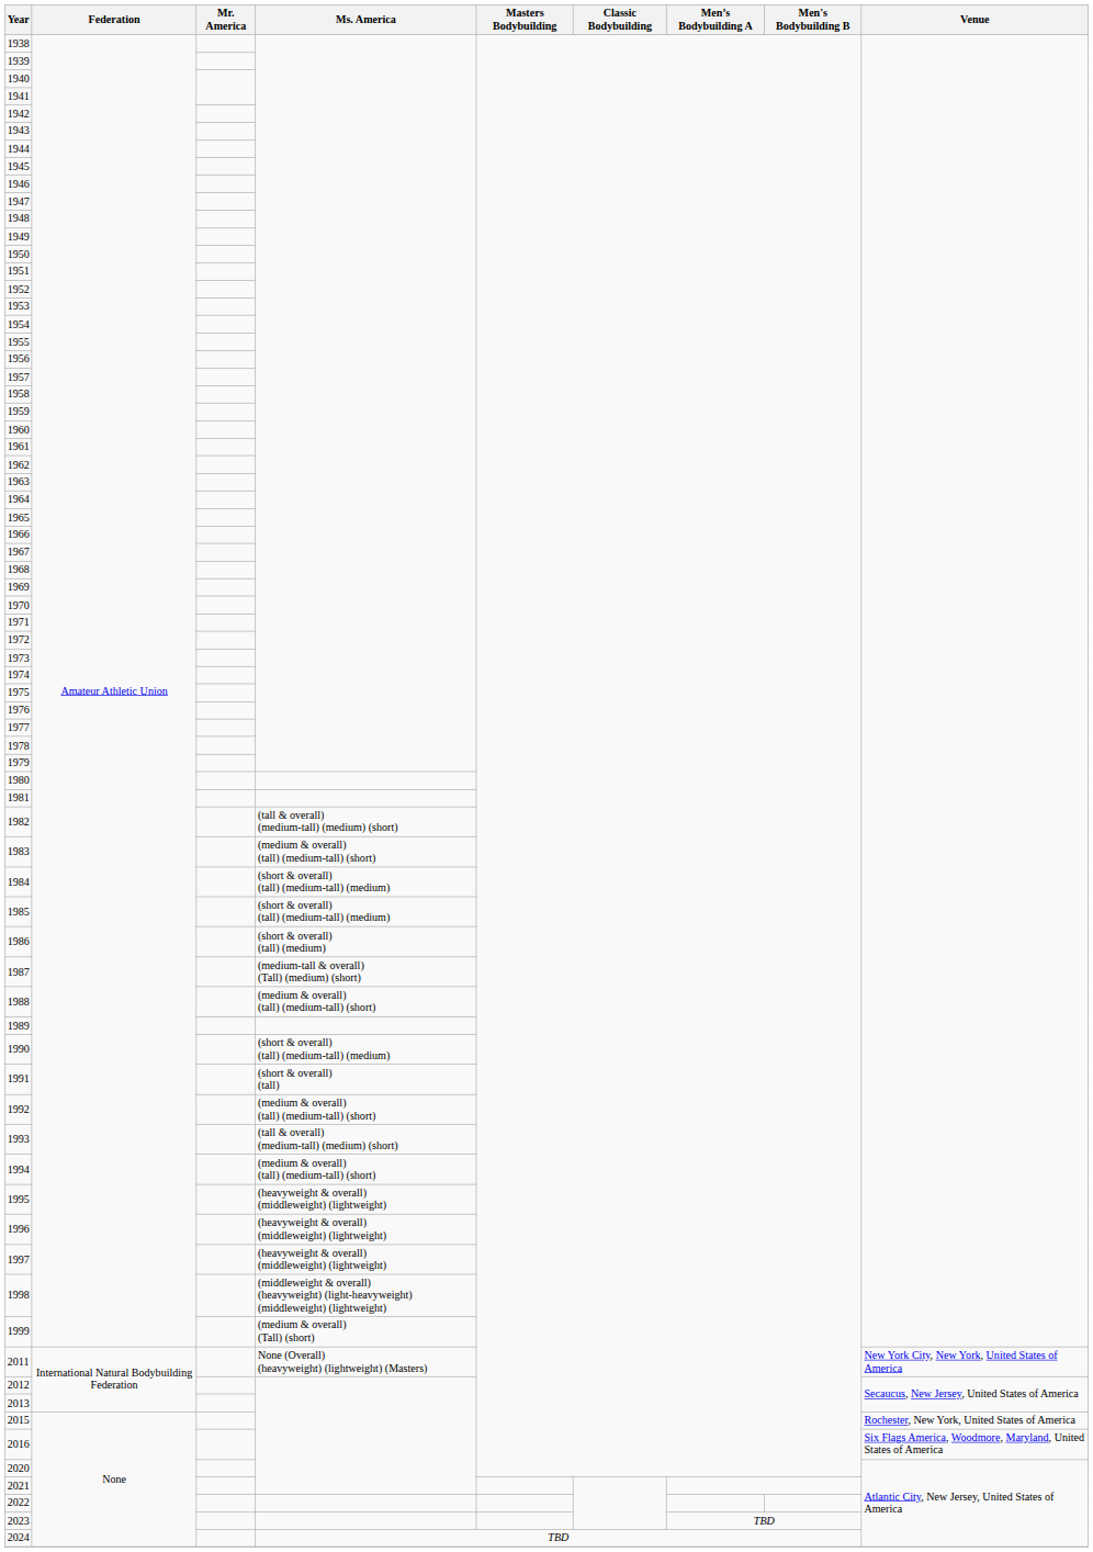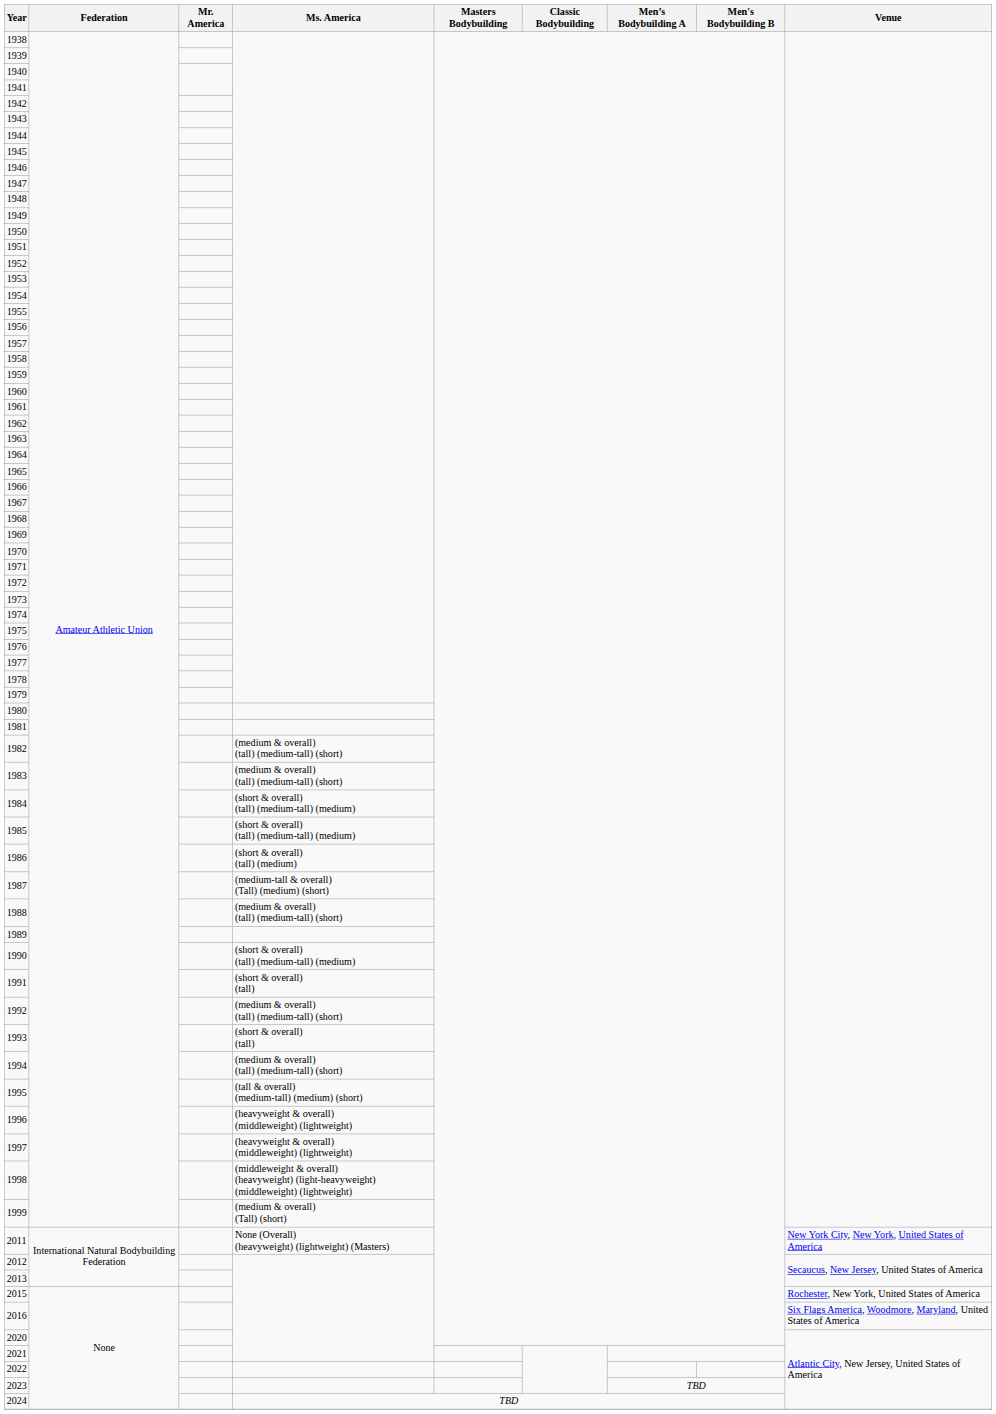1982 | Ms. America: (tall & overall) (medium-tall) (medium) (short) -> (medium & overall) (tall) (medium-tall) (short)
1993 | Ms. America: (tall & overall) (medium-tall) (medium) (short) -> (short & overall) (tall)
1995 | Ms. America: (heavyweight & overall) (middleweight) (lightweight) -> (tall & overall) (medium-tall) (medium) (short)
